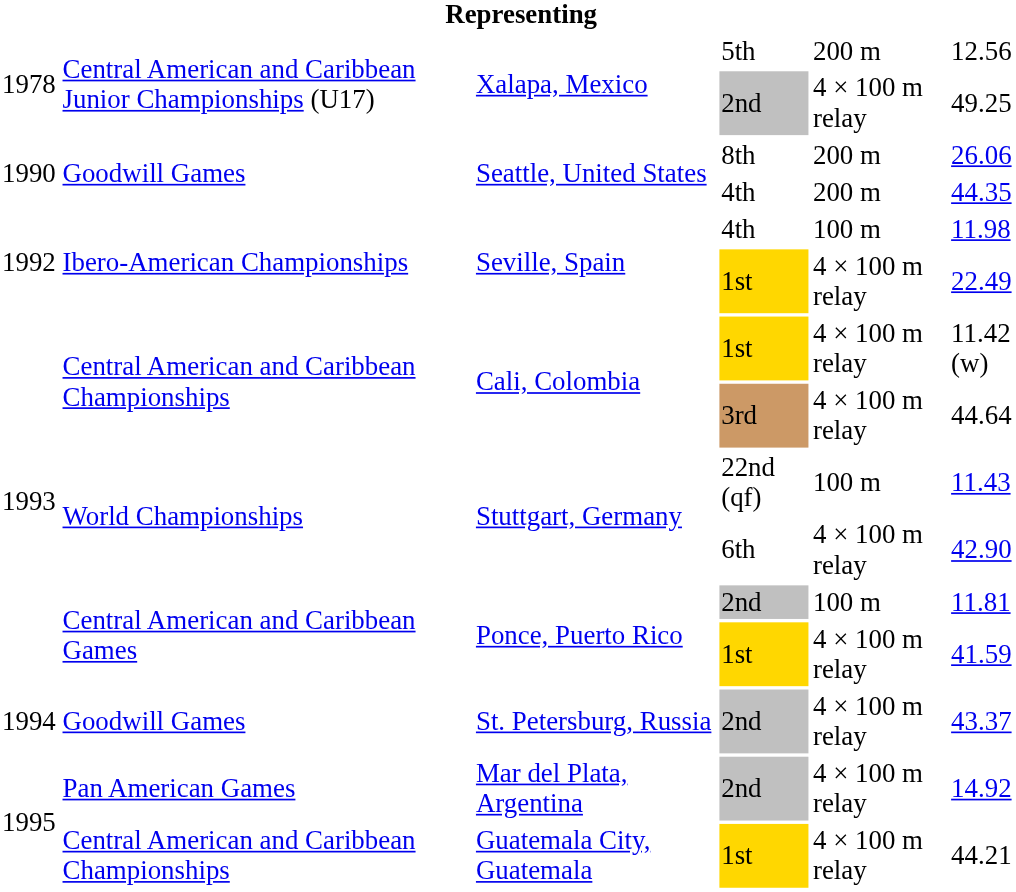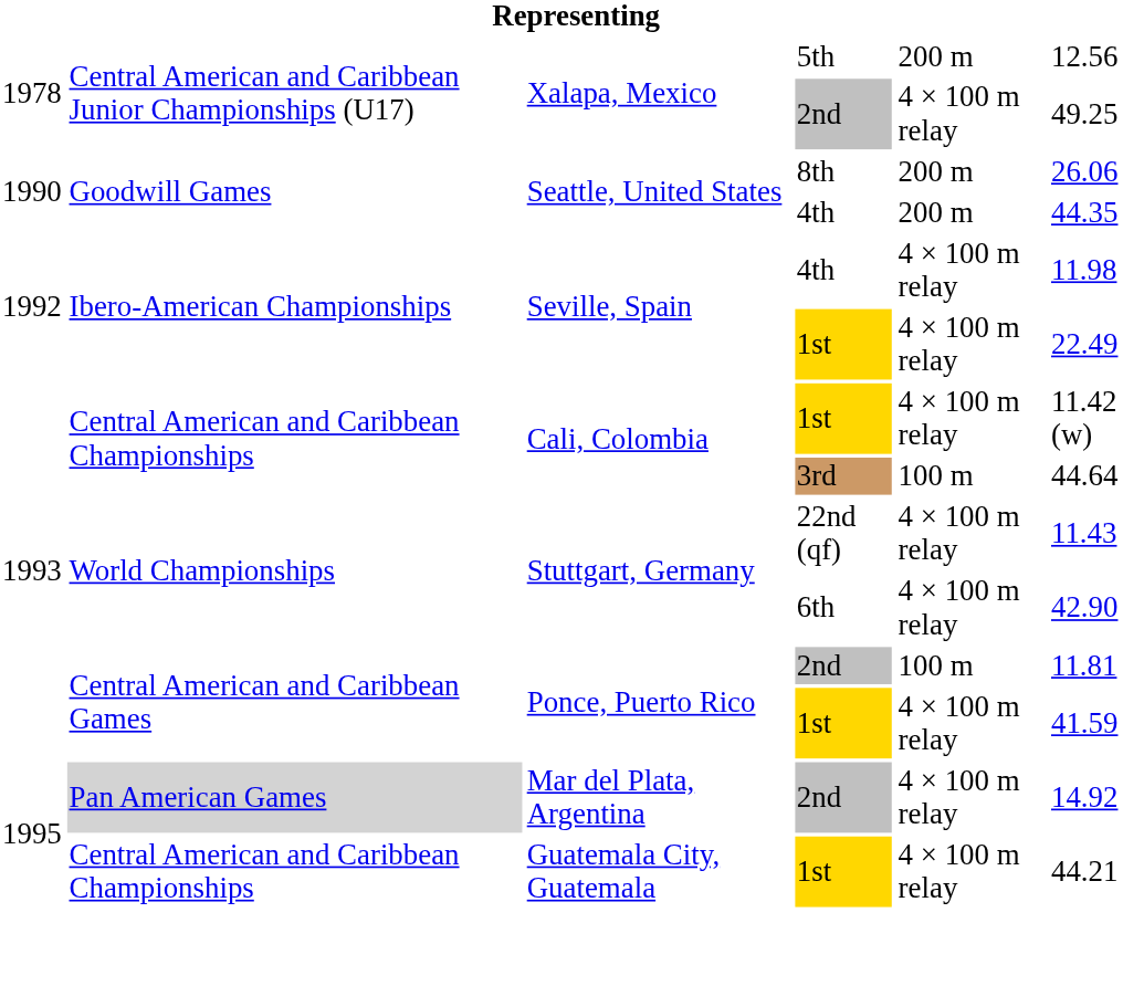Seville, Spain / 4th | column 5: 100 m -> 4 × 100 m relay
Cali, Colombia / 3rd | column 5: 4 × 100 m relay -> 100 m
Stuttgart, Germany / 22nd (qf) | column 5: 100 m -> 4 × 100 m relay
- row: 1994 | Goodwill Games | St. Petersburg, Russia | 2nd | 4 × 100 m relay | 43.37
Mar del Plata, Argentina | column 2: no background -> lightgrey background
